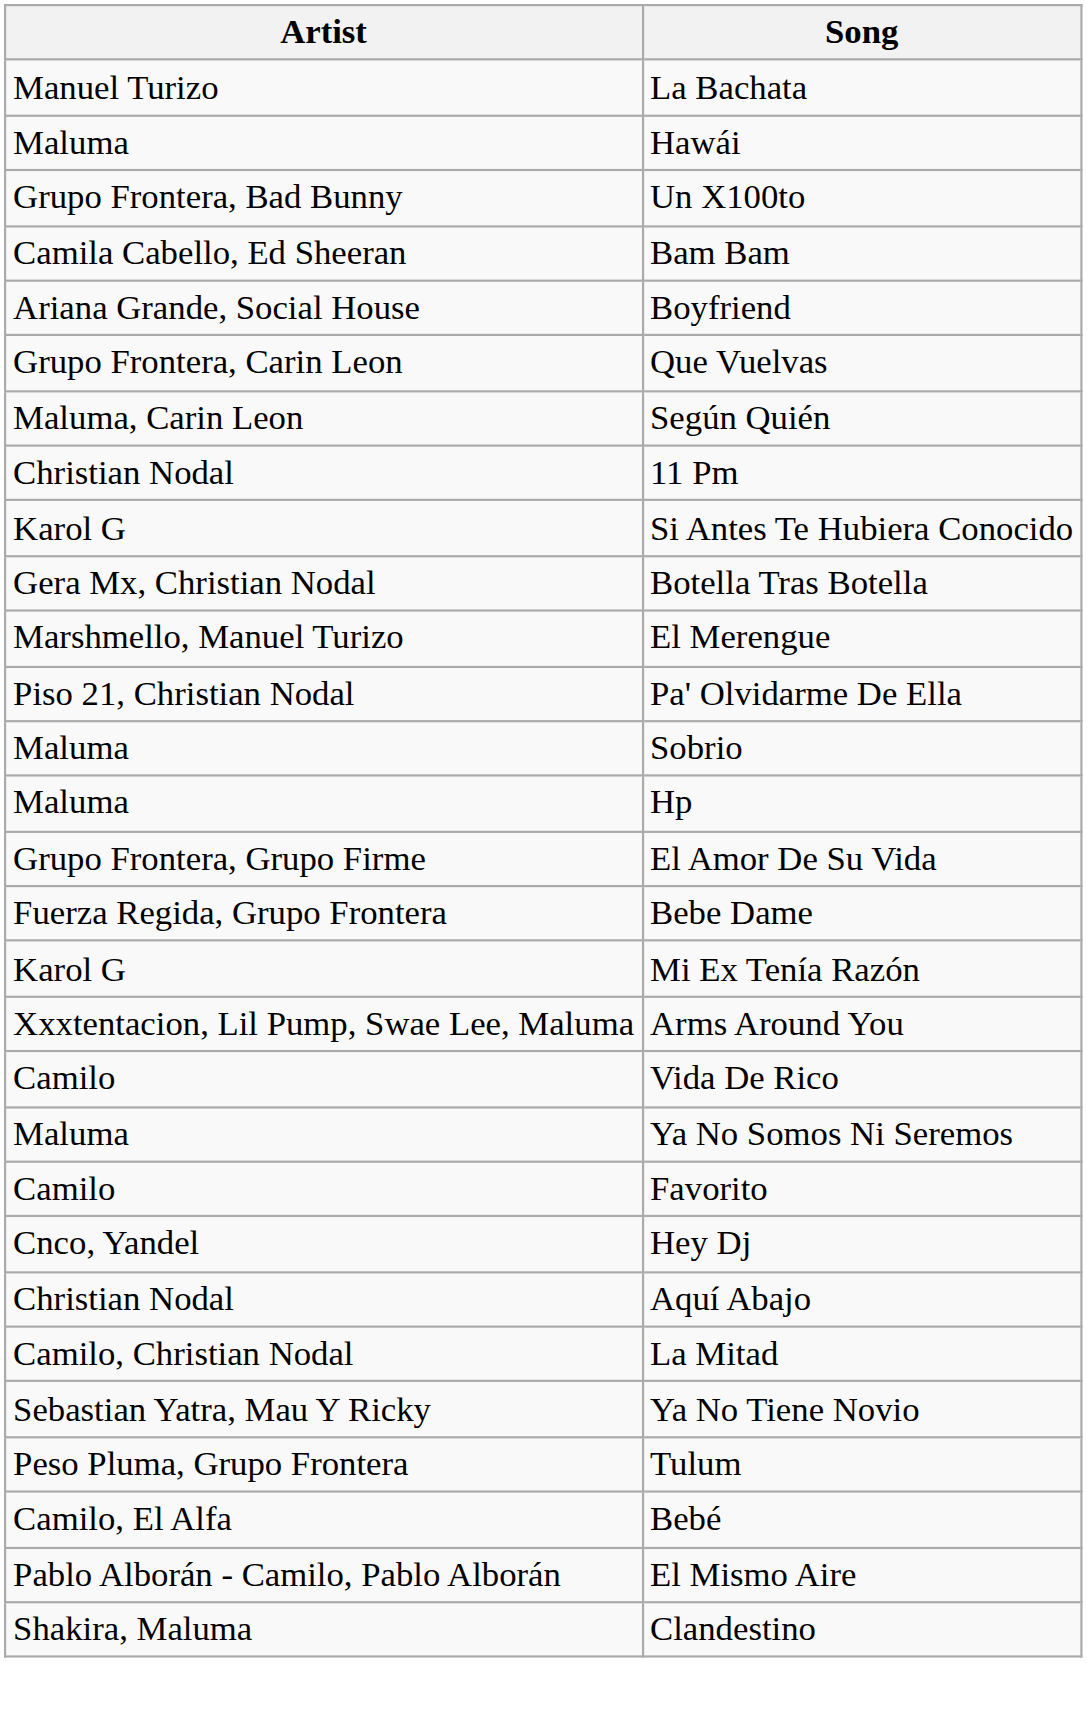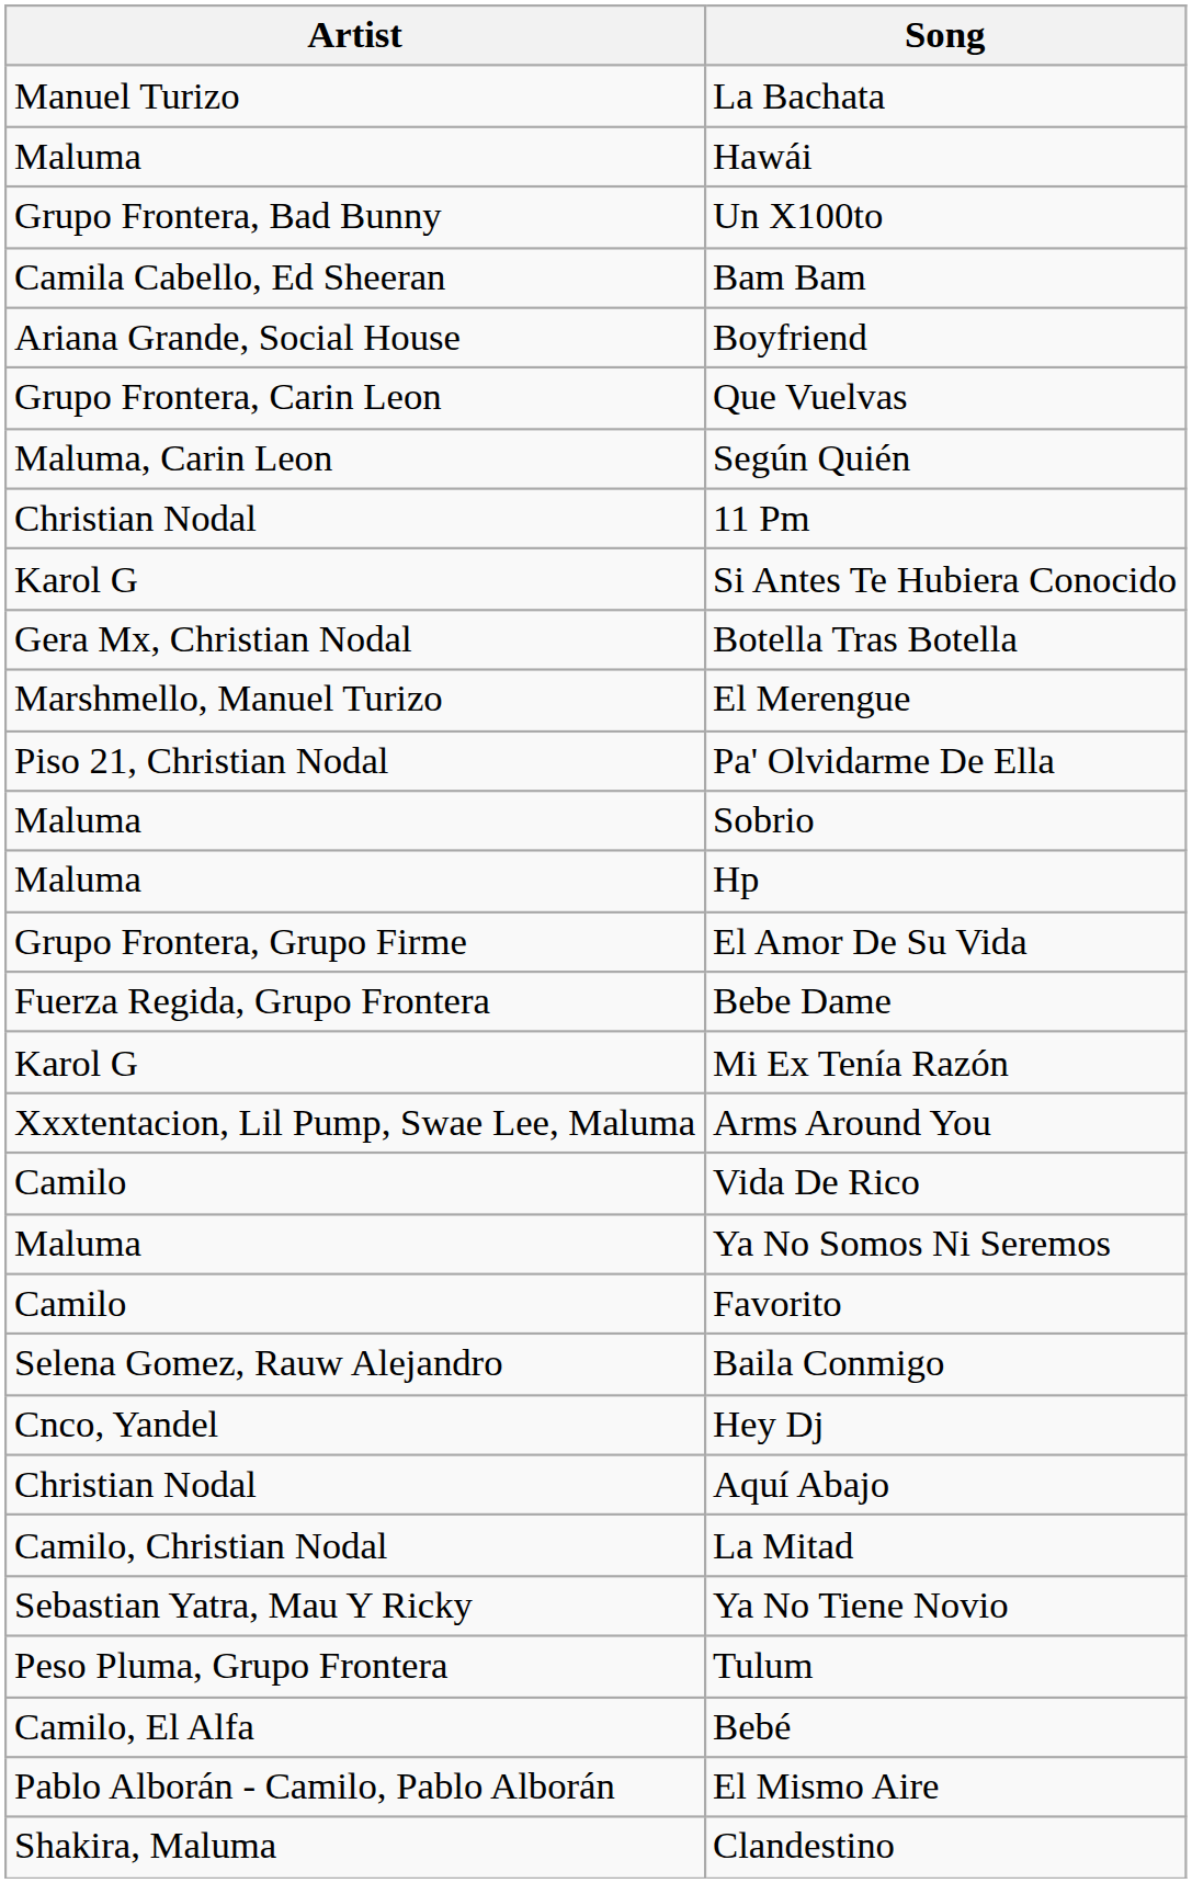+ row: Selena Gomez, Rauw Alejandro | Baila Conmigo
